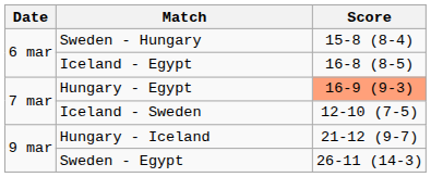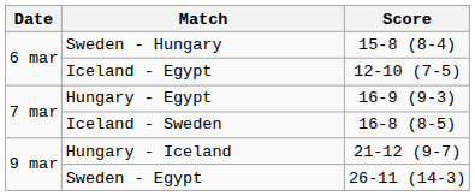Iceland - Egypt | Score: 16-8 (8-5) -> 12-10 (7-5)
Hungary - Egypt | Score: lightsalmon background -> no background
Iceland - Sweden | Score: 12-10 (7-5) -> 16-8 (8-5)
